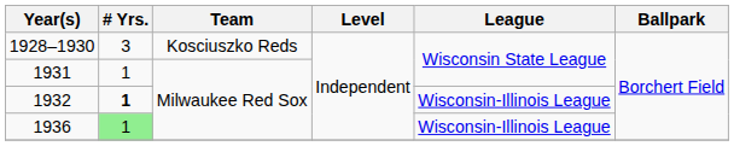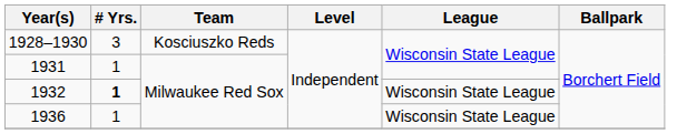1932 | League: Wisconsin-Illinois League -> Wisconsin State League
1936 | # Yrs.: lightgreen background -> no background
1936 | League: Wisconsin-Illinois League -> Wisconsin State League
